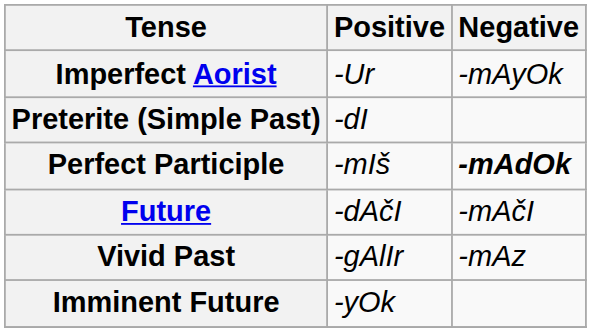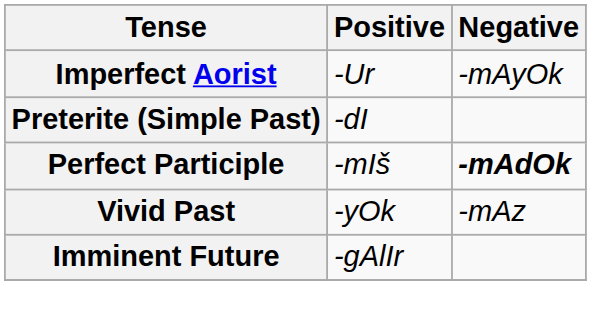- row: Future | -dAčI | -mAčI
Vivid Past | Positive: -gAlIr -> -yOk
Imminent Future | Positive: -yOk -> -gAlIr
